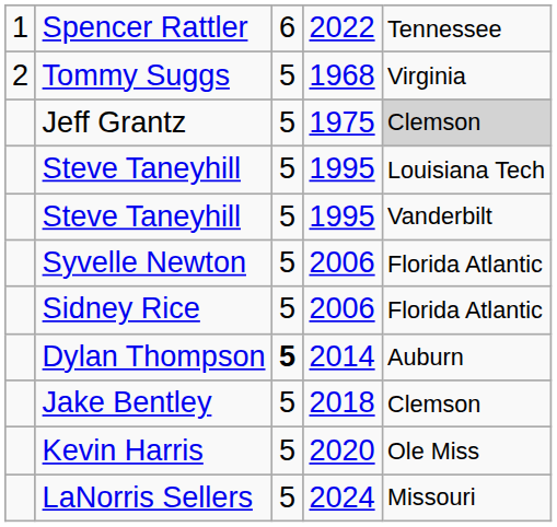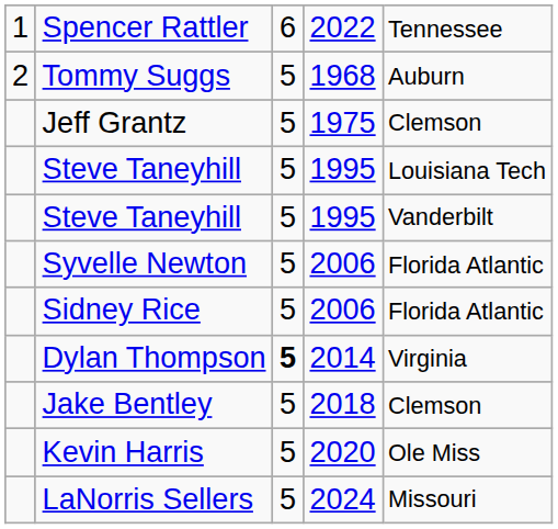Tommy Suggs | column 5: Virginia -> Auburn
Jeff Grantz | column 5: lightgrey background -> no background
Dylan Thompson | column 5: Auburn -> Virginia
